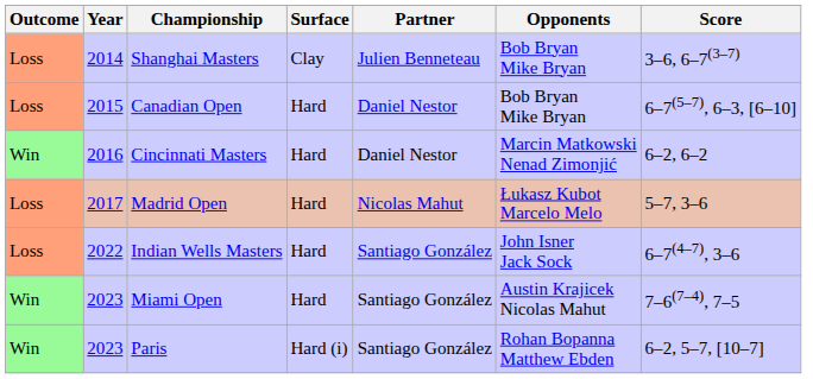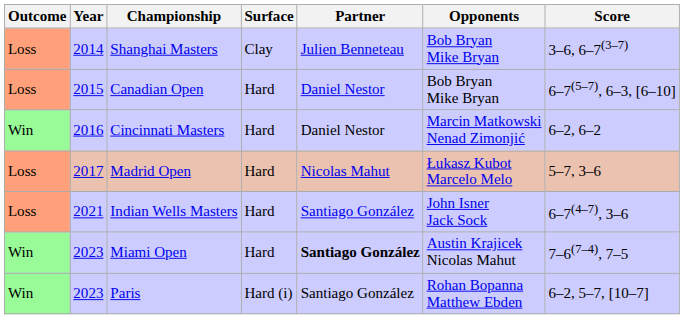Indian Wells Masters | Year: 2022 -> 2021
Miami Open | Partner: normal -> bold
